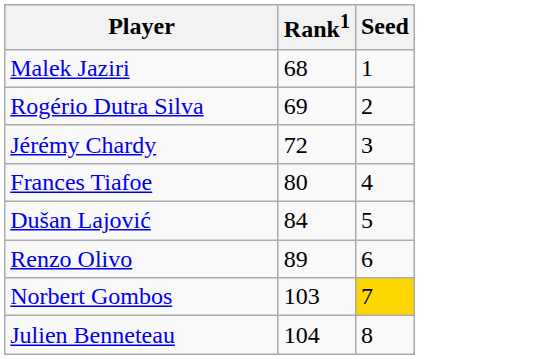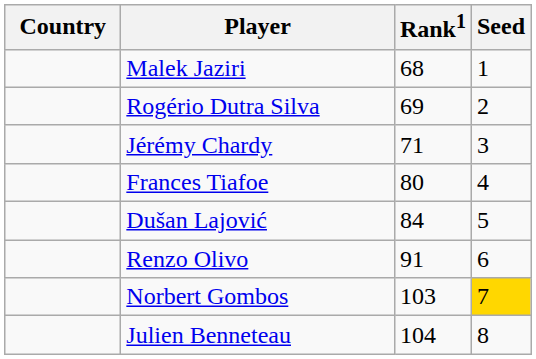+ column: Country
Jérémy Chardy | Rank1: 72 -> 71
Renzo Olivo | Rank1: 89 -> 91
